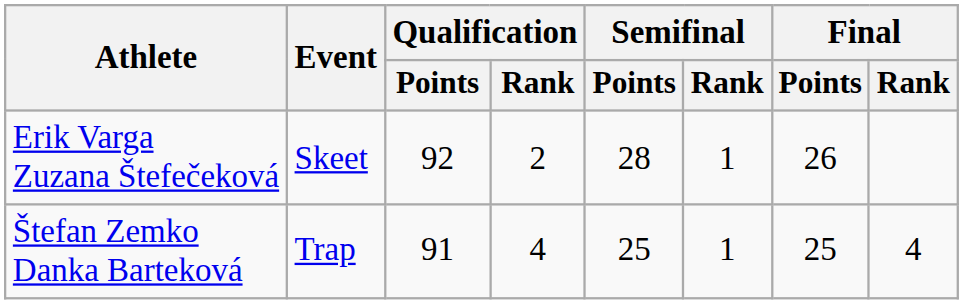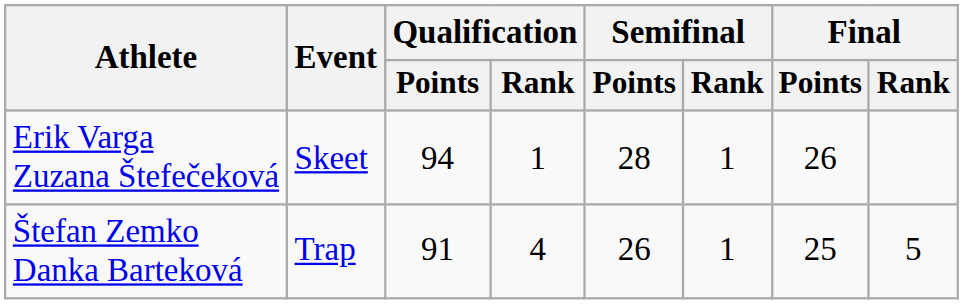Erik Varga Zuzana Štefečeková | Qualification / Points: 92 -> 94
Erik Varga Zuzana Štefečeková | Qualification / Rank: 2 -> 1
Štefan Zemko Danka Barteková | Semifinal / Points: 25 -> 26
Štefan Zemko Danka Barteková | Final / Rank: 4 -> 5
